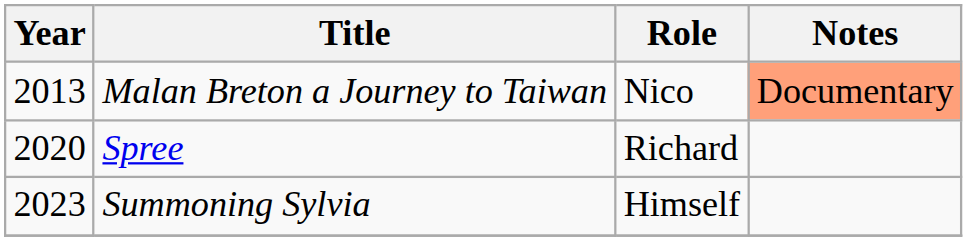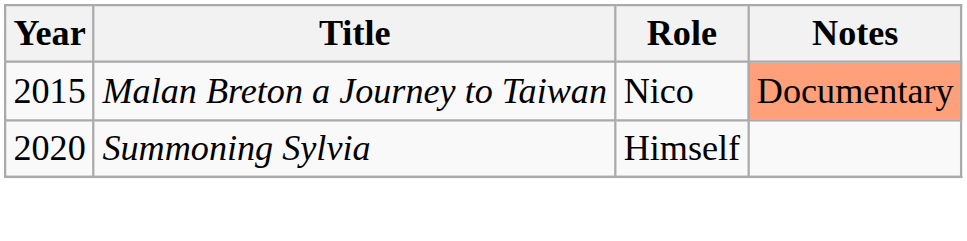Malan Breton a Journey to Taiwan | Year: 2013 -> 2015
- row: 2020 | Spree | Richard
Summoning Sylvia | Year: 2023 -> 2020
